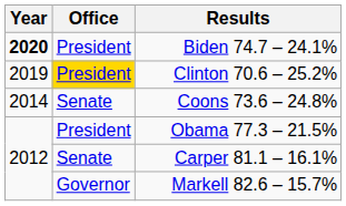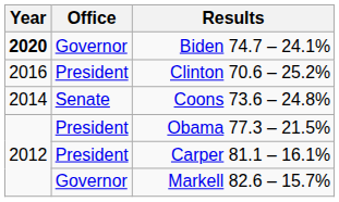Biden 74.7 – 24.1% | Office: President -> Governor
Clinton 70.6 – 25.2% | Year: 2019 -> 2016
Clinton 70.6 – 25.2% | Office: gold background -> no background
Carper 81.1 – 16.1% | Office: Senate -> President
